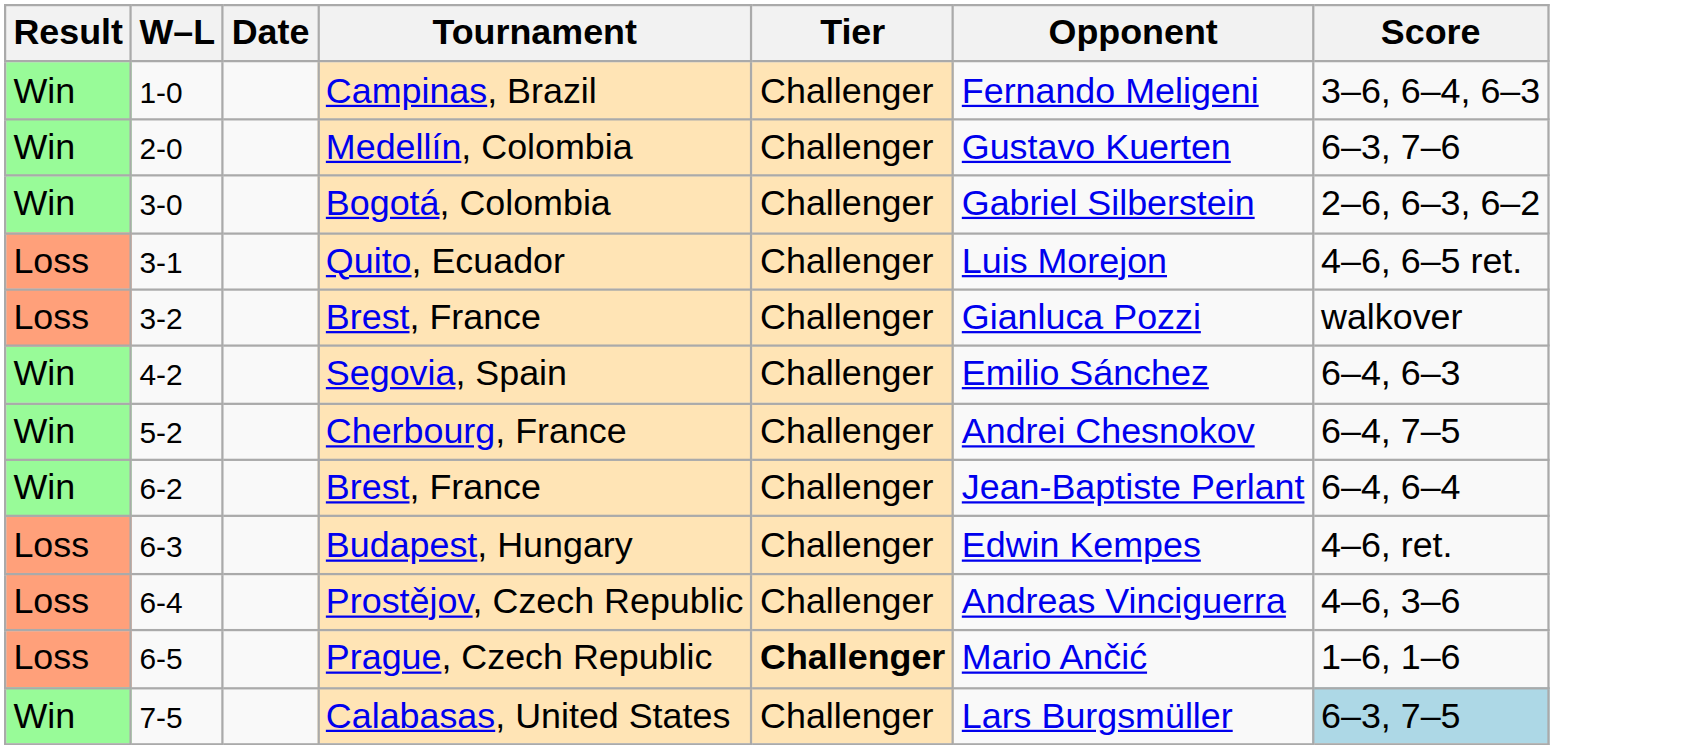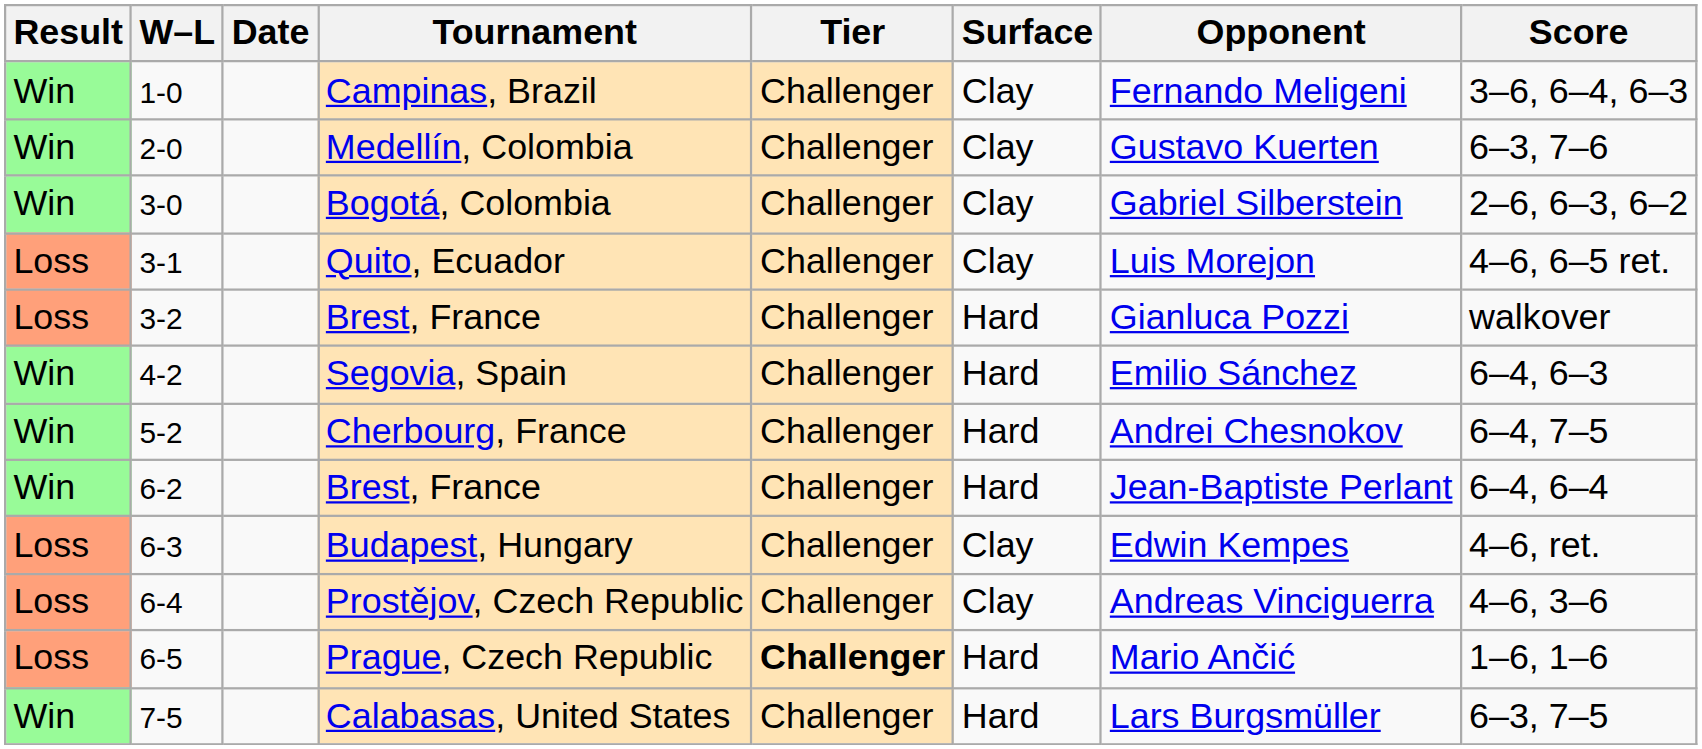+ column: Surface | Clay | Clay | Clay | Clay | Hard | Hard | Hard | Hard | Clay | Clay | Hard | Hard
Calabasas, United States | Score: lightblue background -> no background
